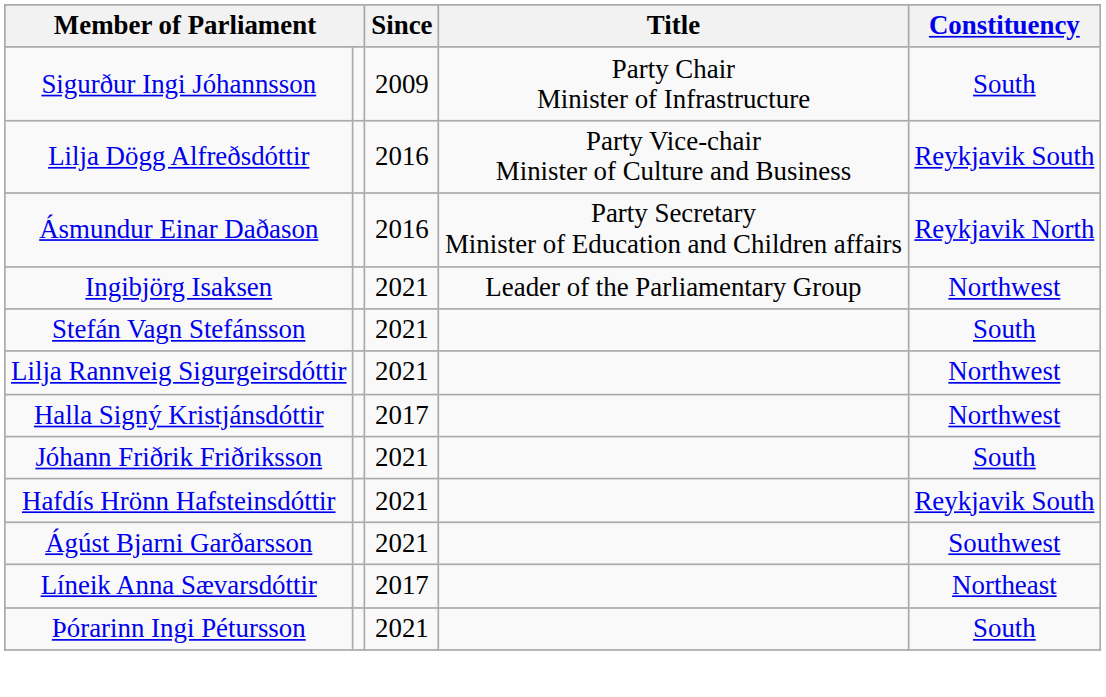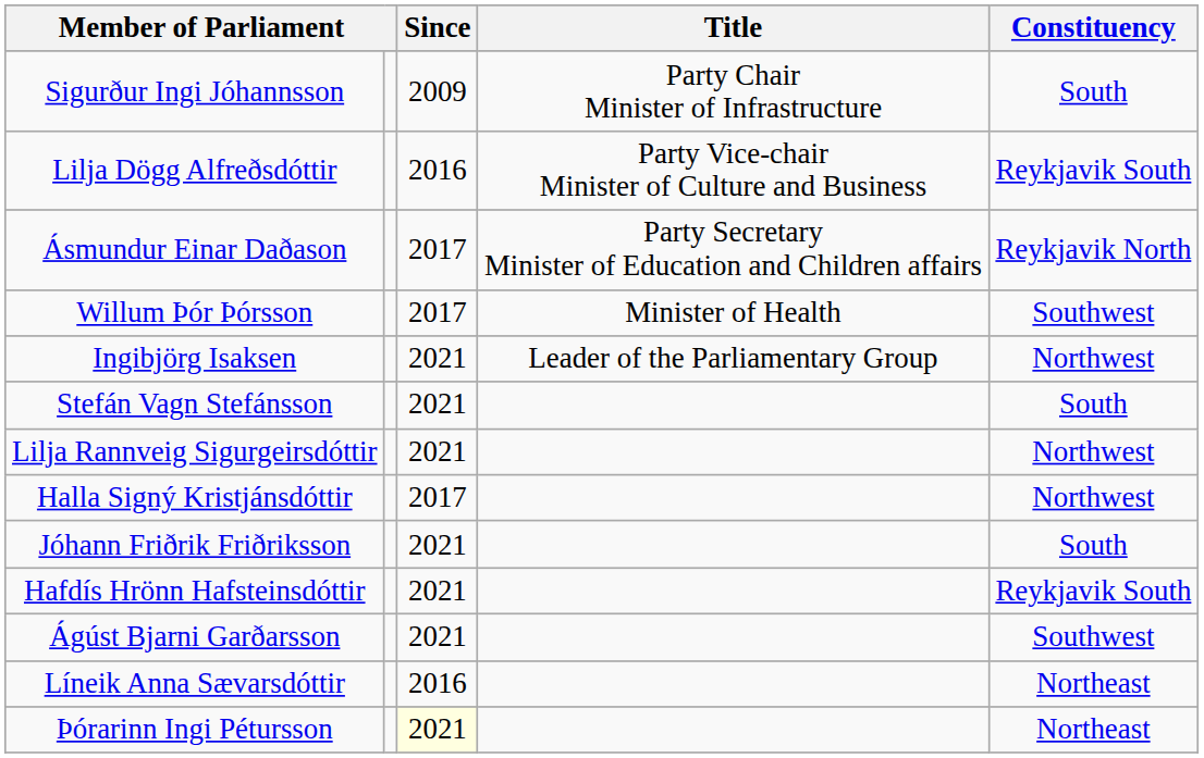Ásmundur Einar Daðason | Since: 2016 -> 2017
+ row: Willum Þór Þórsson | 2017 | Minister of Health | Southwest
Líneik Anna Sævarsdóttir | Since: 2017 -> 2016
Þórarinn Ingi Pétursson | Since: no background -> lightyellow background
Þórarinn Ingi Pétursson | Constituency: South -> Northeast
